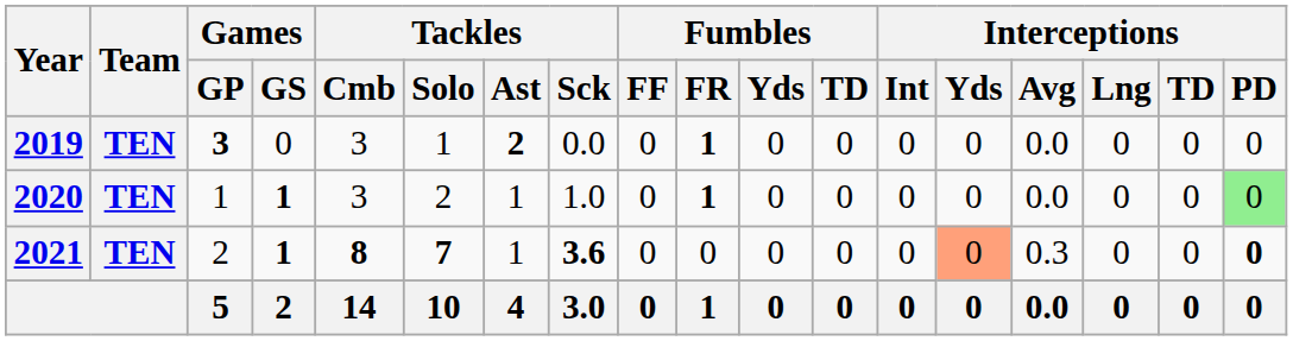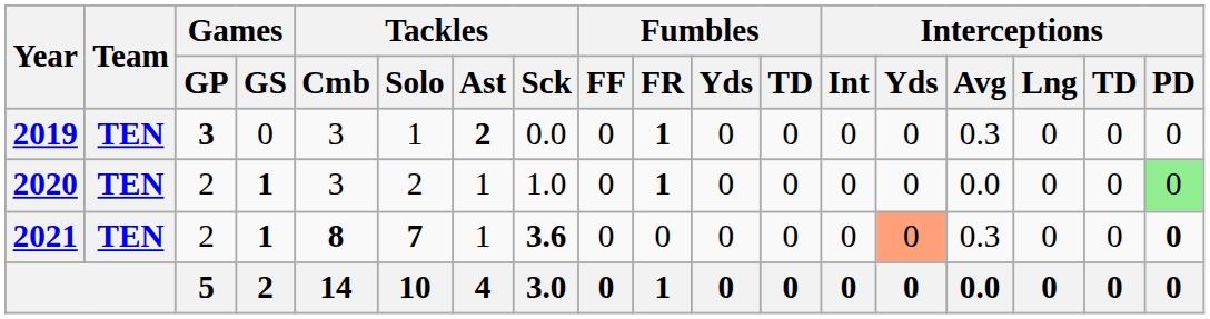2019 | Interceptions / Avg: 0.0 -> 0.3
2020 | Games / GP: 1 -> 2
